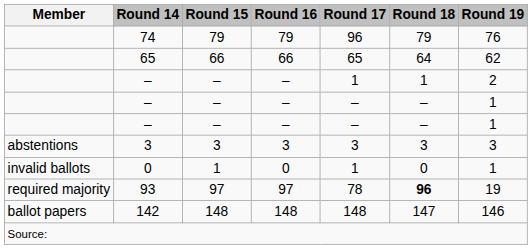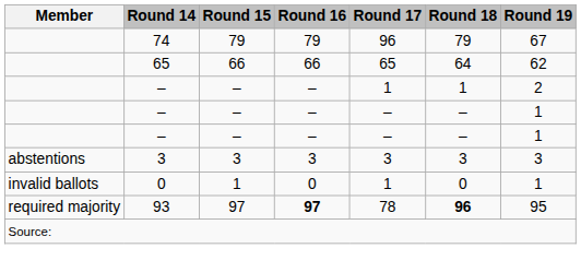74 | Round 19: 76 -> 67
93 | Round 16: normal -> bold
93 | Round 19: 19 -> 95
- row: ballot papers | 142 | 148 | 148 | 148 | 147 | 146
